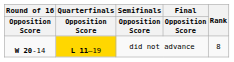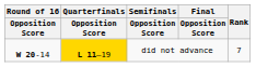did not advance | Rank: 8 -> 7
